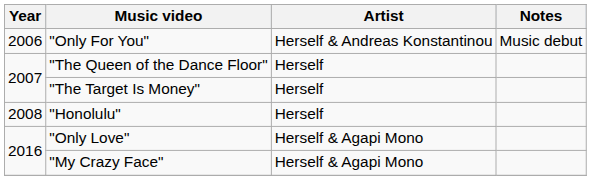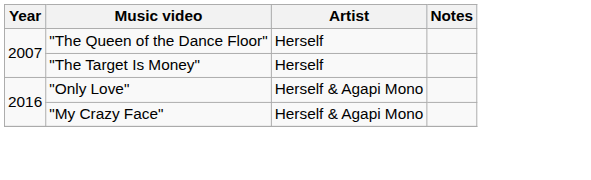- row: 2006 | "Only For You" | Herself & Andreas Konstantinou | Music debut
- row: 2008 | "Honolulu" | Herself
